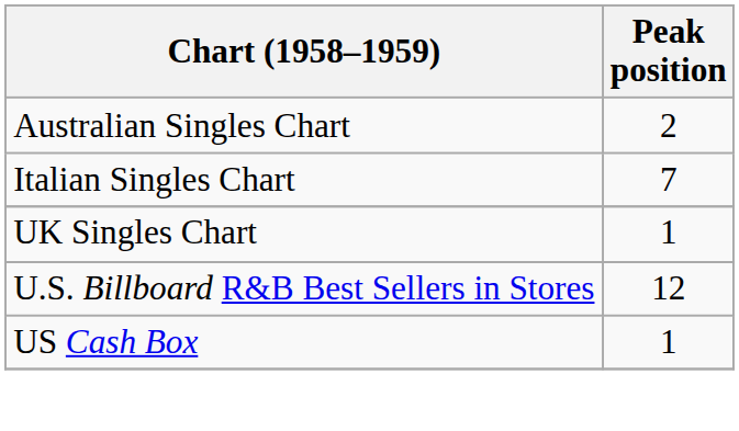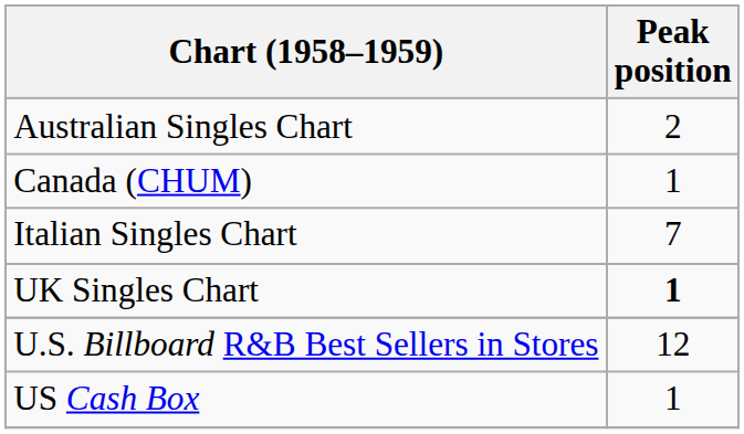+ row: Canada (CHUM) | 1
UK Singles Chart | Peak position: normal -> bold
